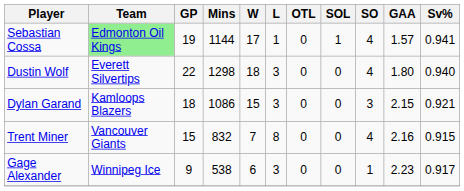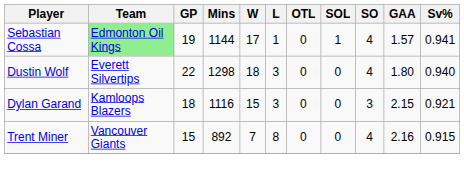Dylan Garand | Mins: 1086 -> 1116
Trent Miner | Mins: 832 -> 892
- row: Gage Alexander | Winnipeg Ice | 9 | 538 | 6 | 3 | 0 | 0 | 1 | 2.23 | 0.917
